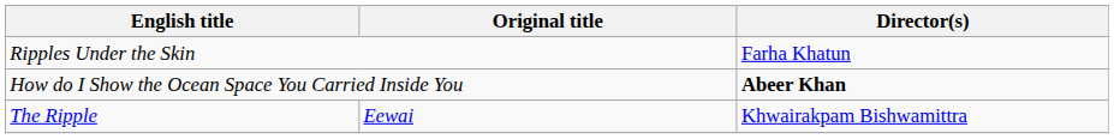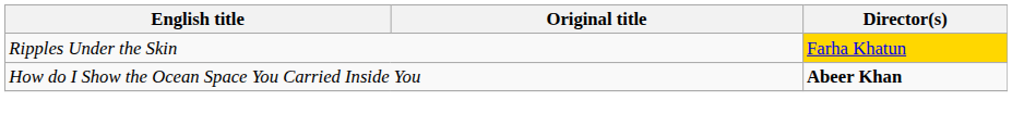Ripples Under the Skin | Director(s): no background -> gold background
- row: The Ripple | Eewai | Khwairakpam Bishwamittra
